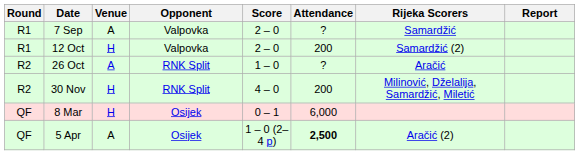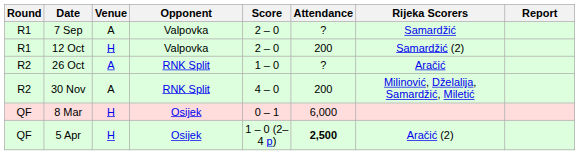30 Nov | Venue: H -> A
5 Apr | Venue: A -> H
